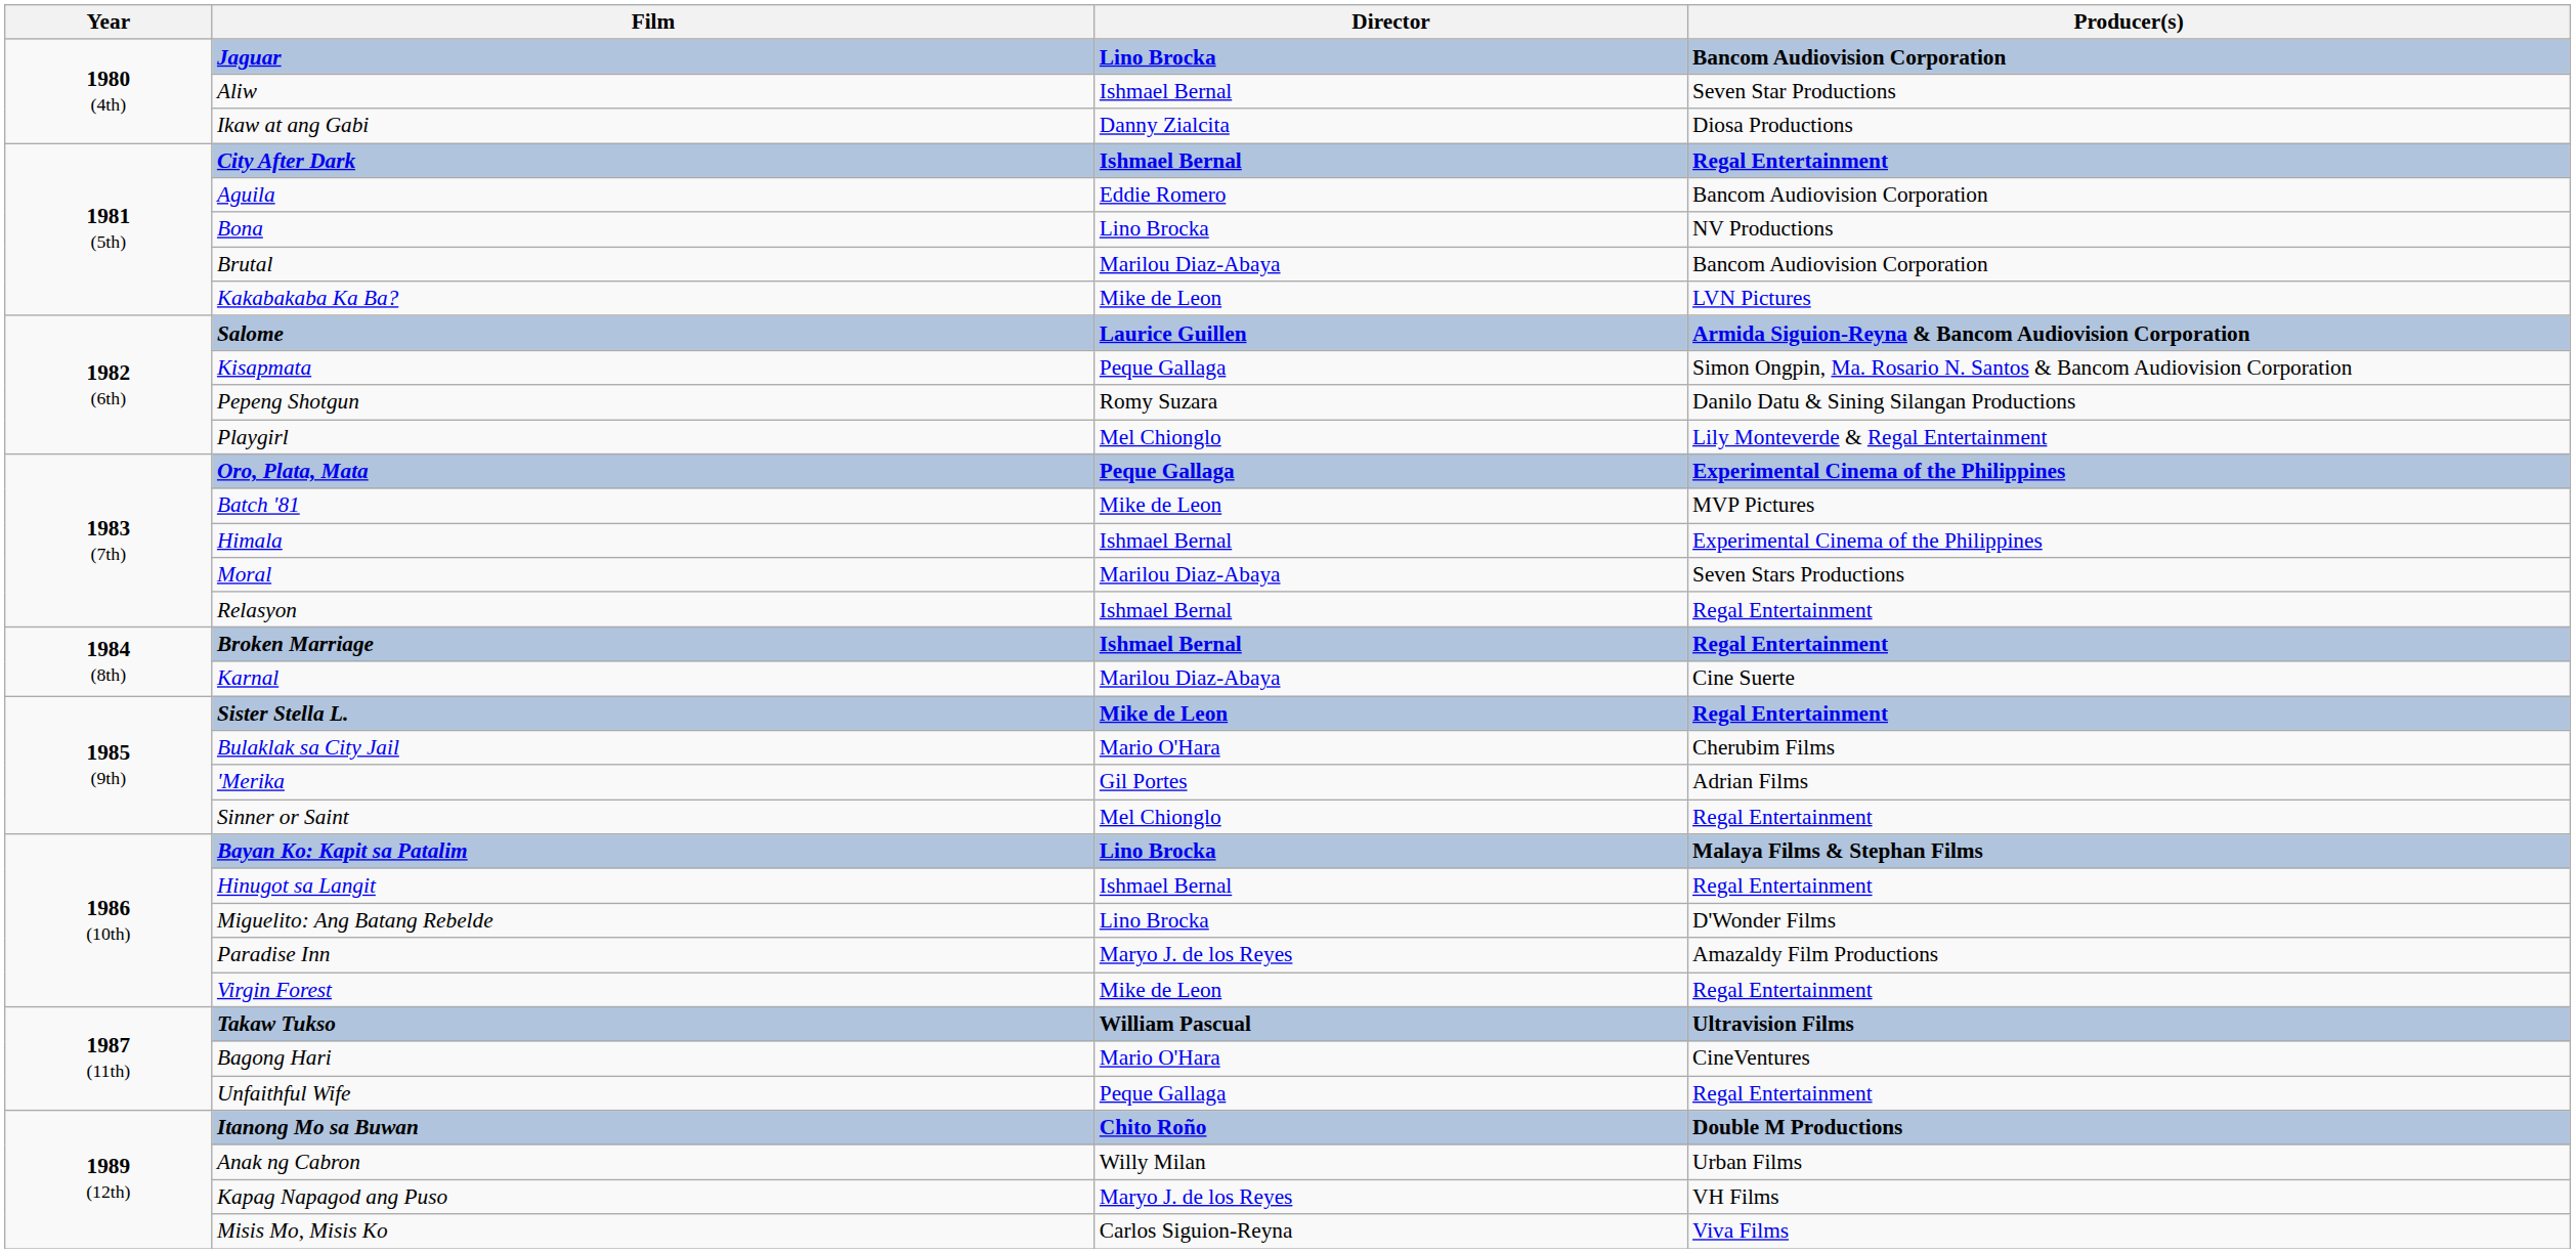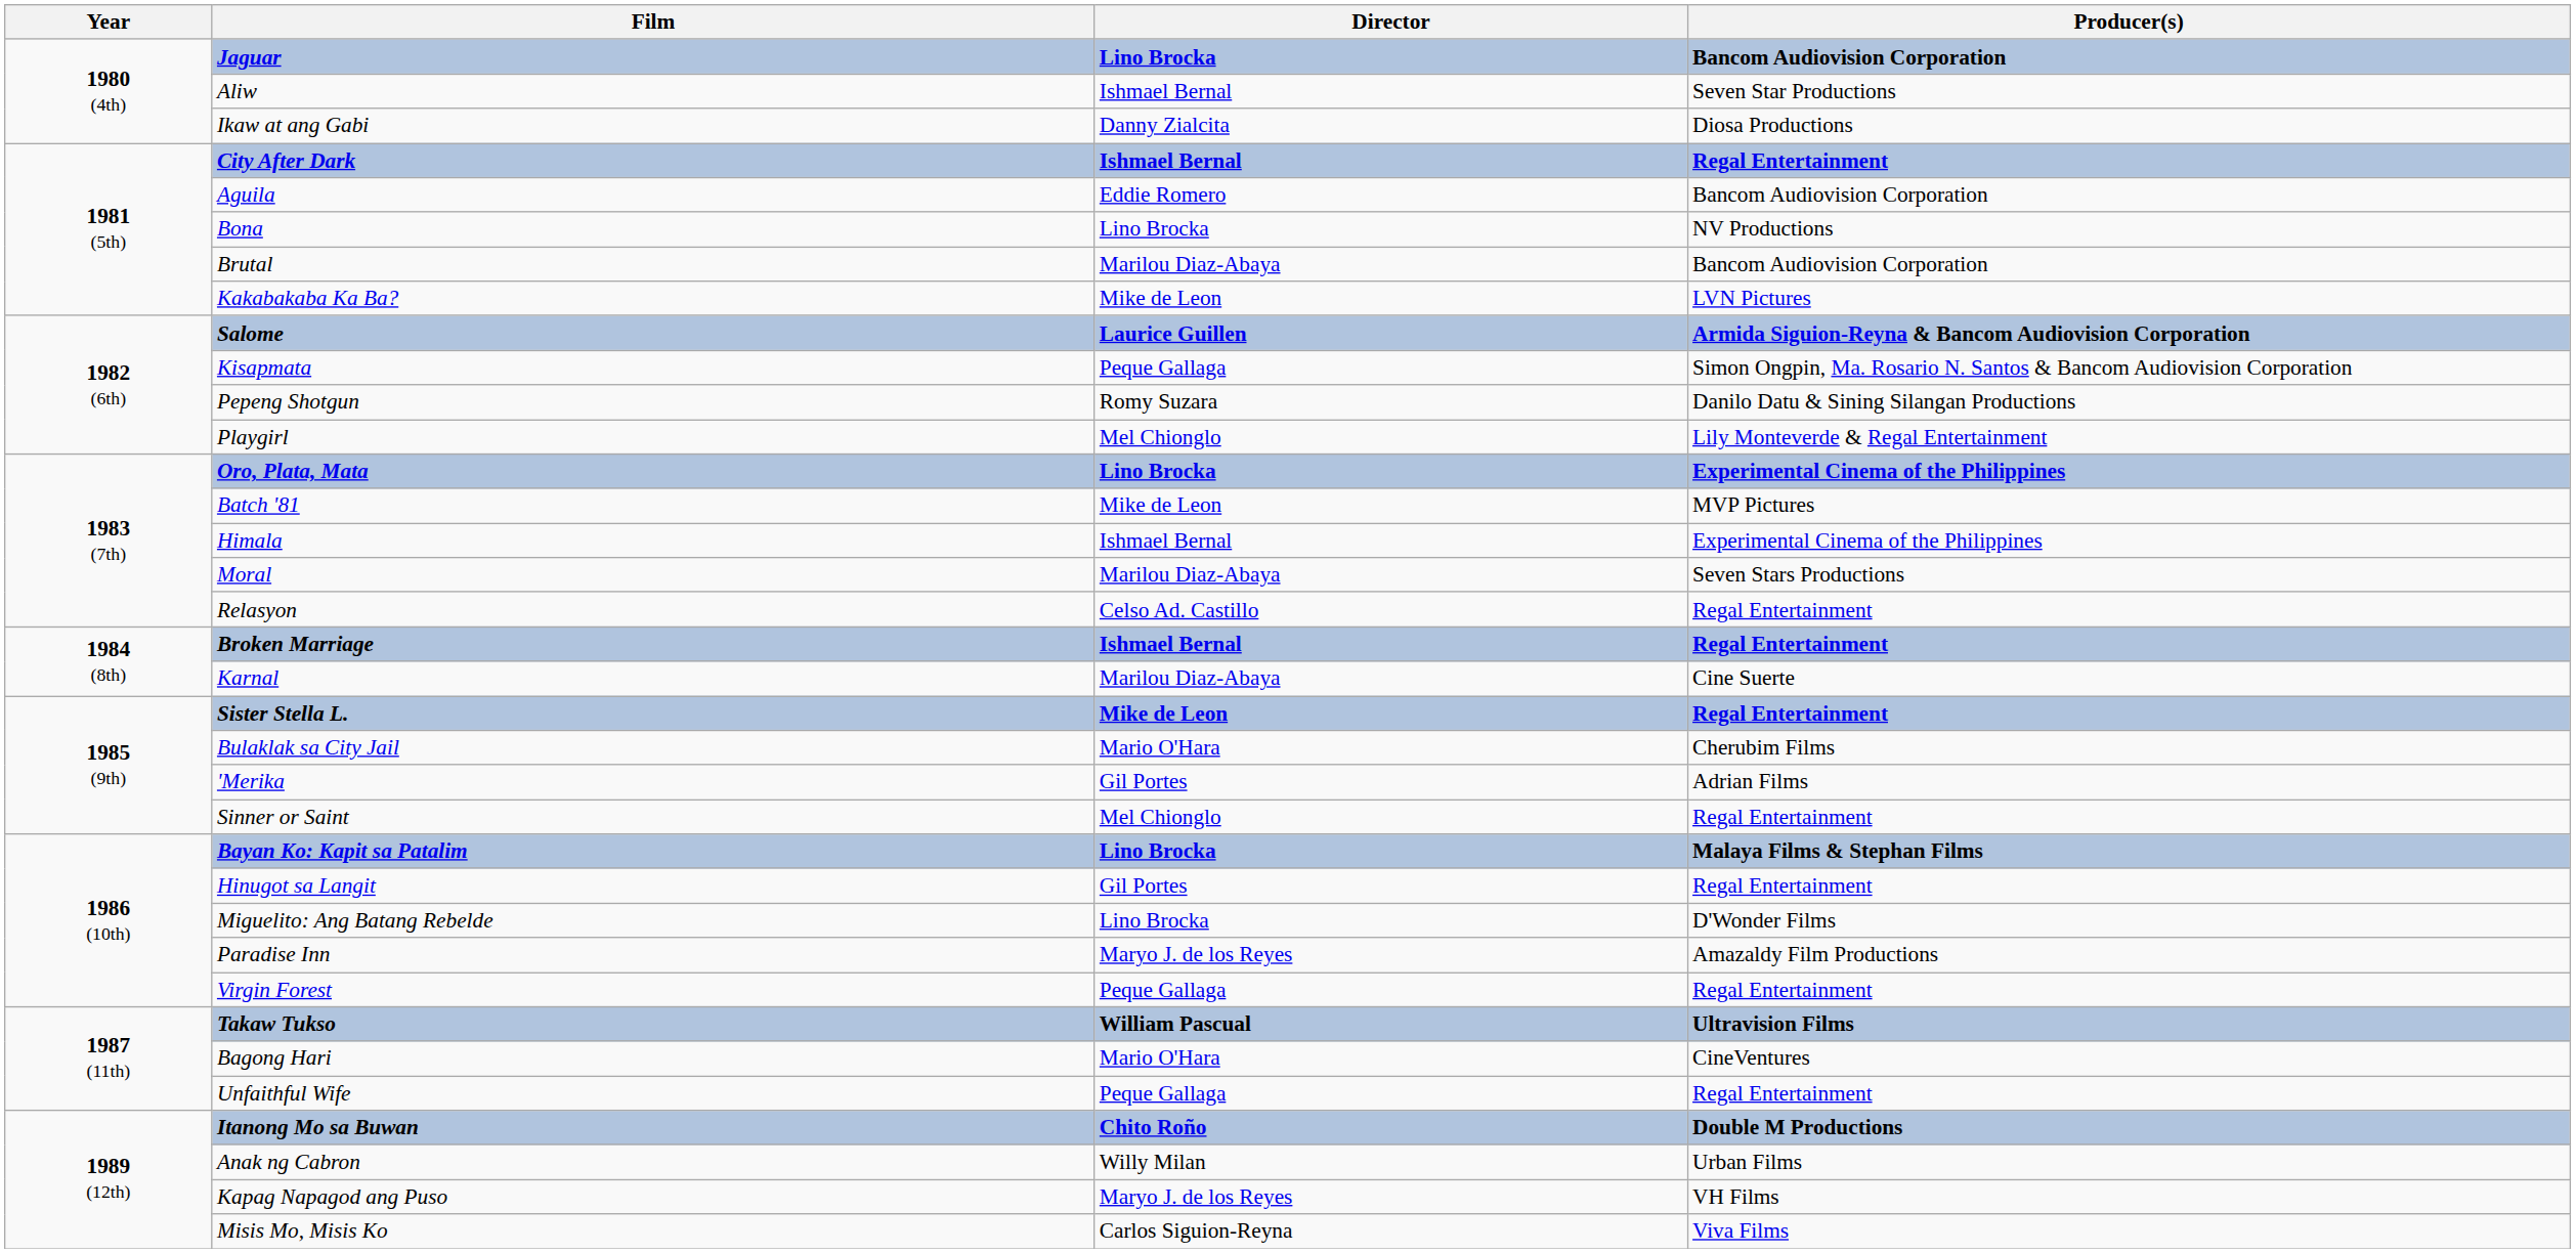Oro, Plata, Mata | Director: Peque Gallaga -> Lino Brocka
Relasyon | Director: Ishmael Bernal -> Celso Ad. Castillo
Hinugot sa Langit | Director: Ishmael Bernal -> Gil Portes
Virgin Forest | Director: Mike de Leon -> Peque Gallaga
